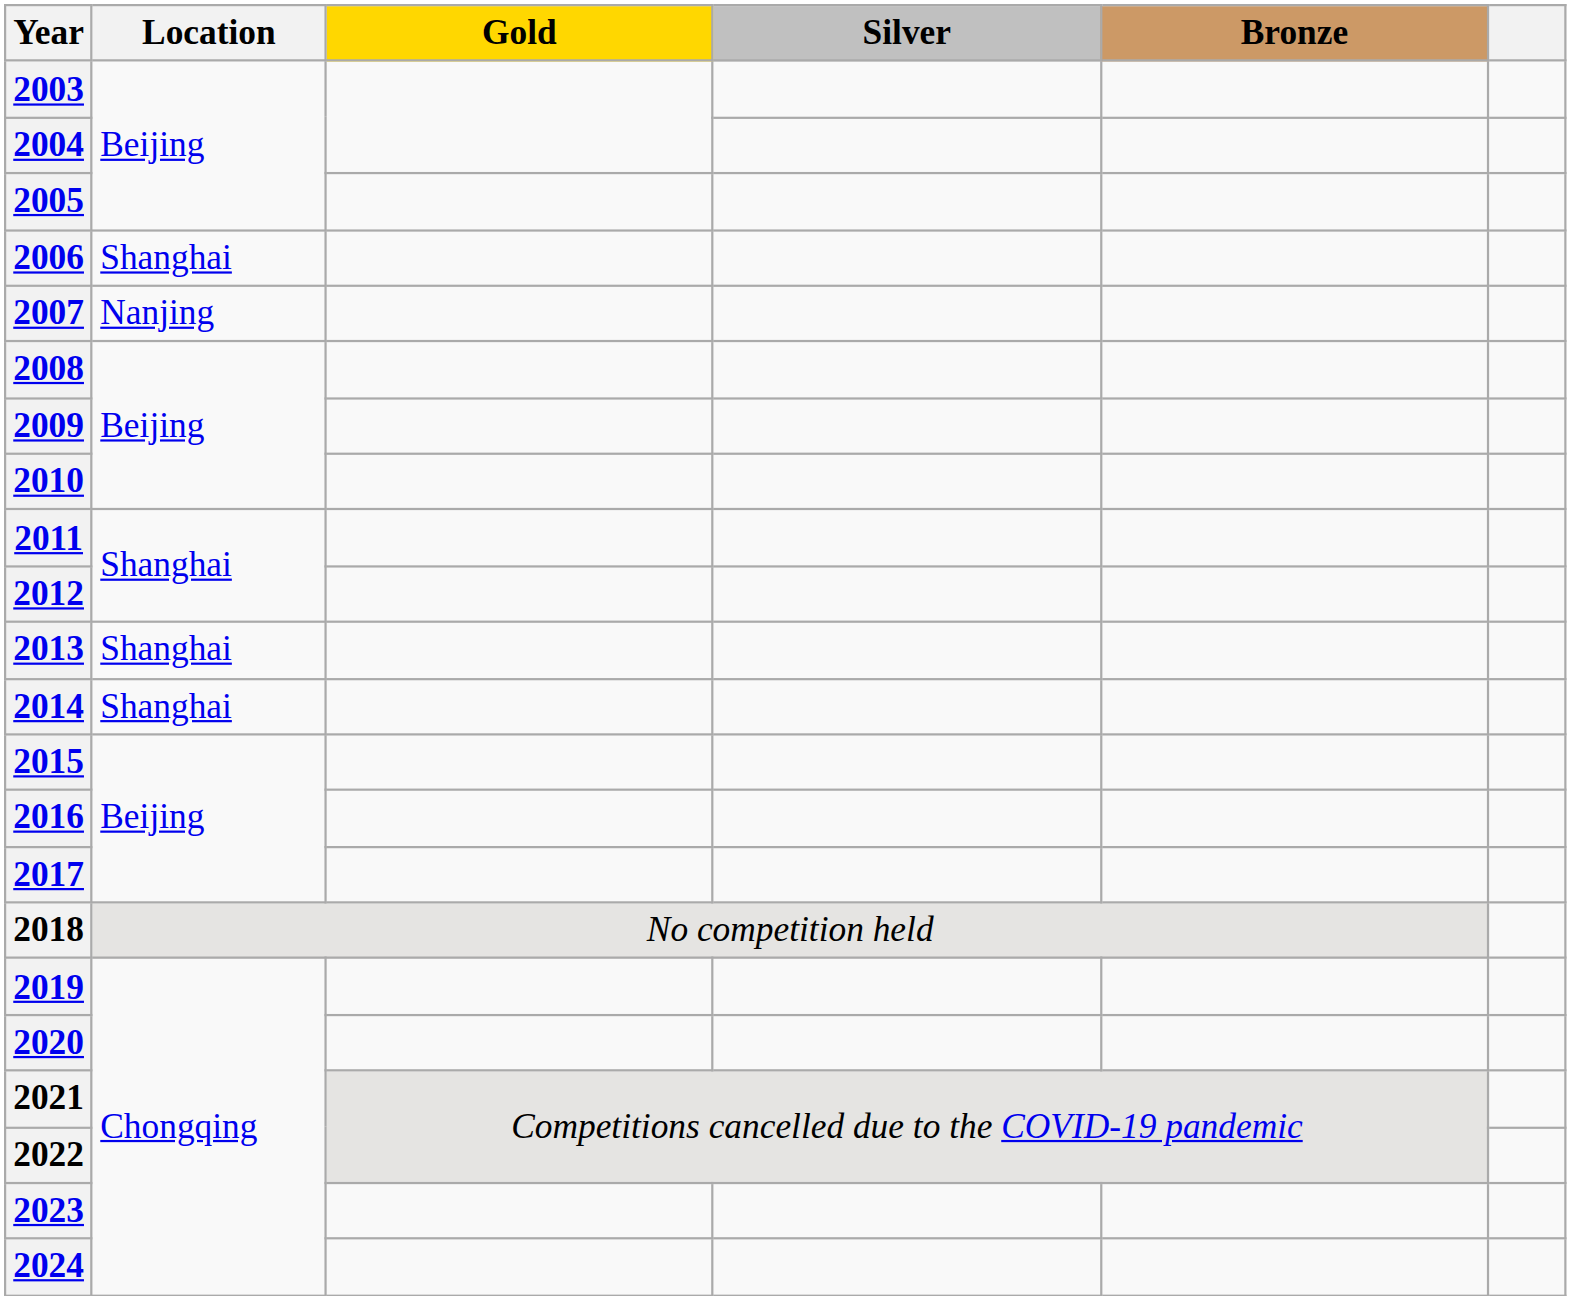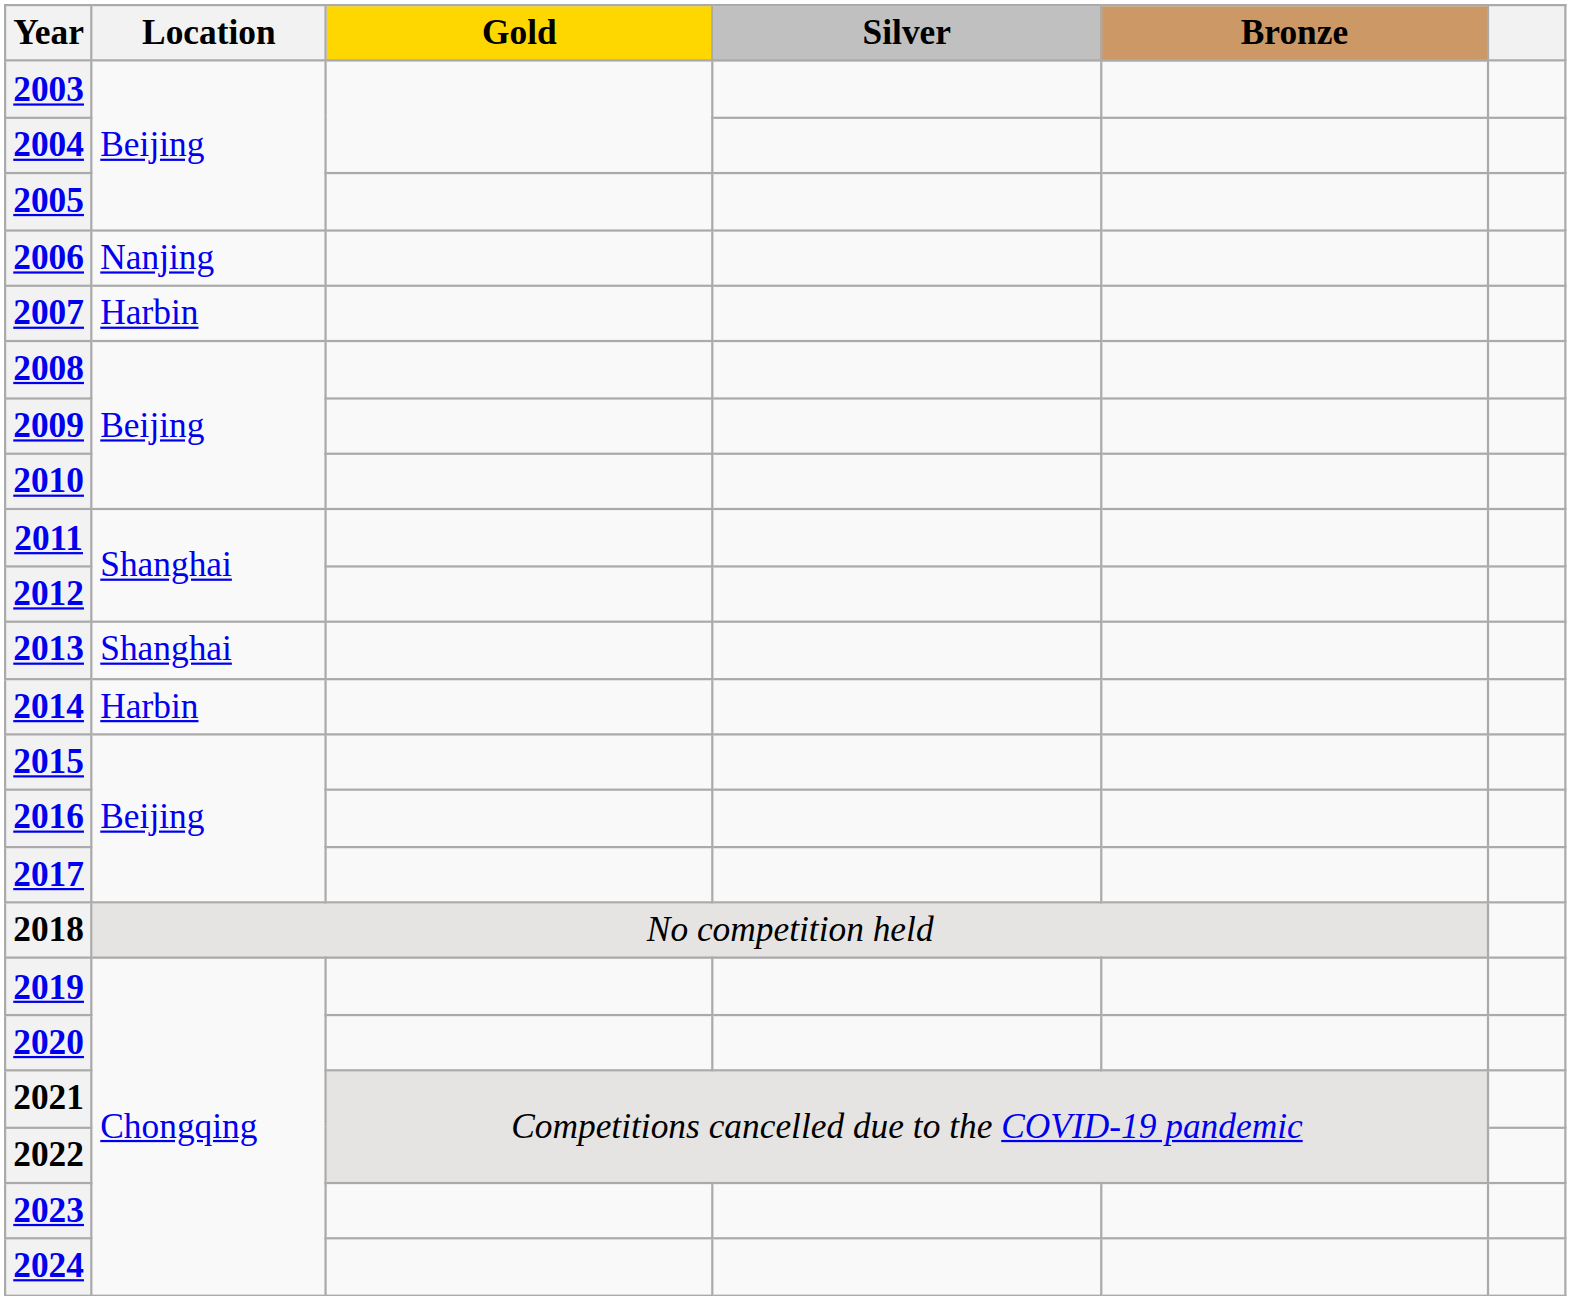2006 | Location: Shanghai -> Nanjing
2007 | Location: Nanjing -> Harbin
2014 | Location: Shanghai -> Harbin
